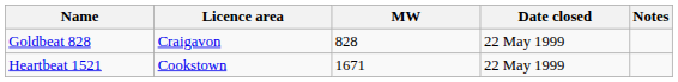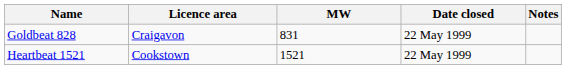Goldbeat 828 | MW: 828 -> 831
Heartbeat 1521 | MW: 1671 -> 1521
